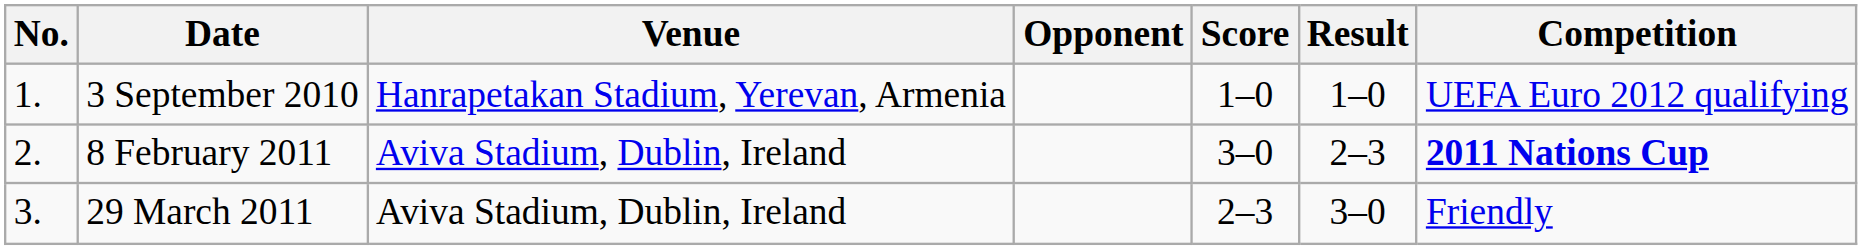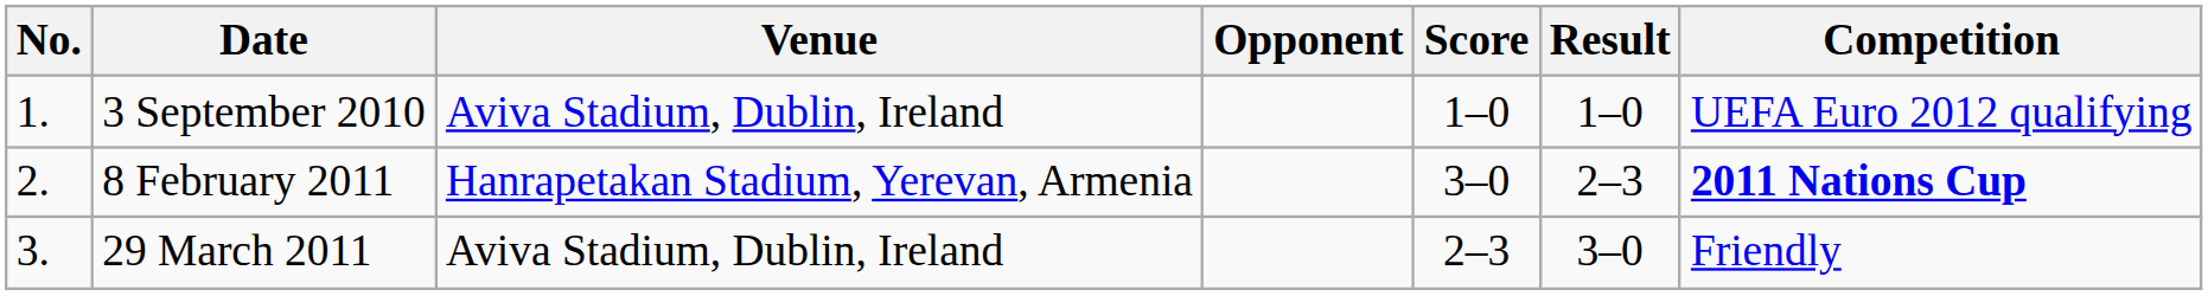3 September 2010 | Venue: Hanrapetakan Stadium, Yerevan, Armenia -> Aviva Stadium, Dublin, Ireland
8 February 2011 | Venue: Aviva Stadium, Dublin, Ireland -> Hanrapetakan Stadium, Yerevan, Armenia
